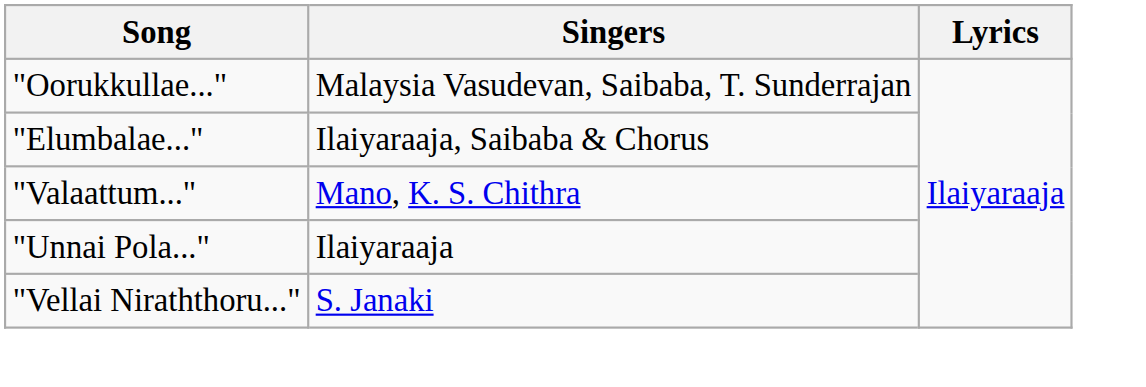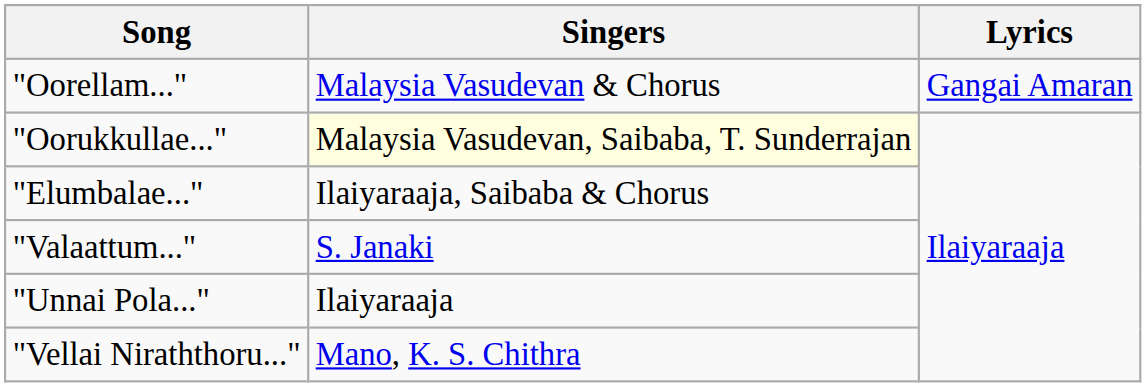+ row: "Oorellam..." | Malaysia Vasudevan & Chorus | Gangai Amaran
"Oorukkullae..." | Singers: no background -> lightyellow background
"Valaattum..." | Singers: Mano, K. S. Chithra -> S. Janaki
"Vellai Niraththoru..." | Singers: S. Janaki -> Mano, K. S. Chithra
